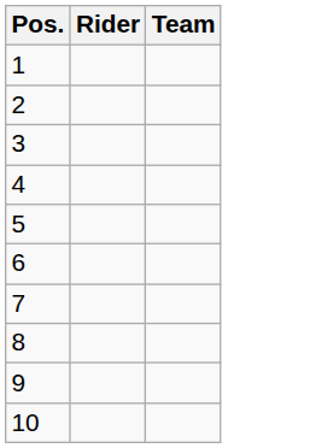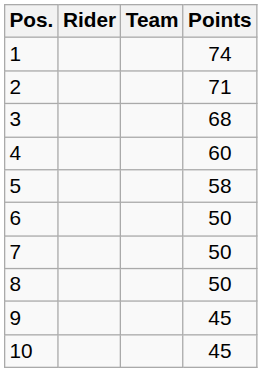+ column: Points | 74 | 71 | 68 | 60 | 58 | 50 | 50 | 50 | 45 | 45
